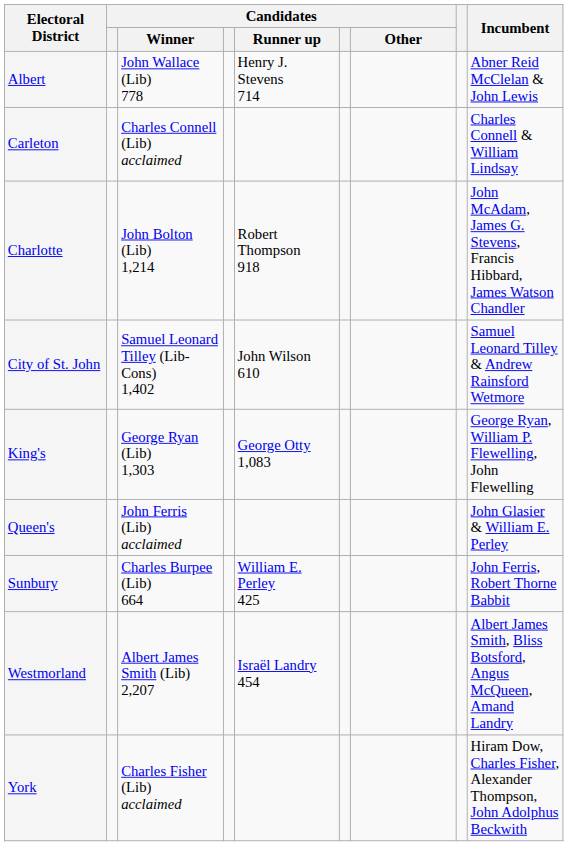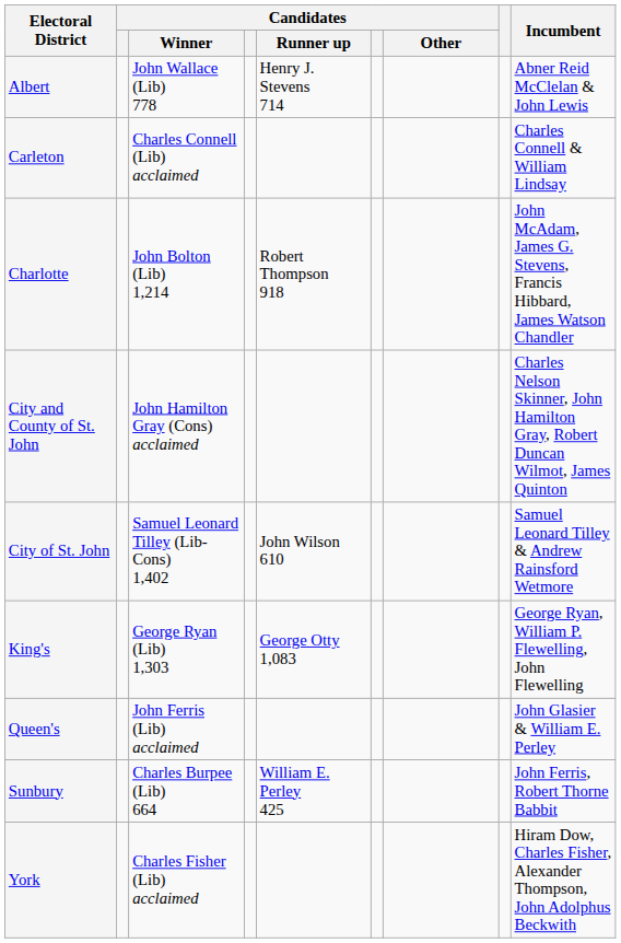+ row: City and County of St. John | John Hamilton Gray (Cons) acclaimed | Charles Nelson Skinner, John Hamilton Gray, Robert Duncan Wilmot, James Quinton
- row: Westmorland | Albert James Smith (Lib) 2,207 | Israël Landry 454 | Albert James Smith, Bliss Botsford, Angus McQueen, Amand Landry
